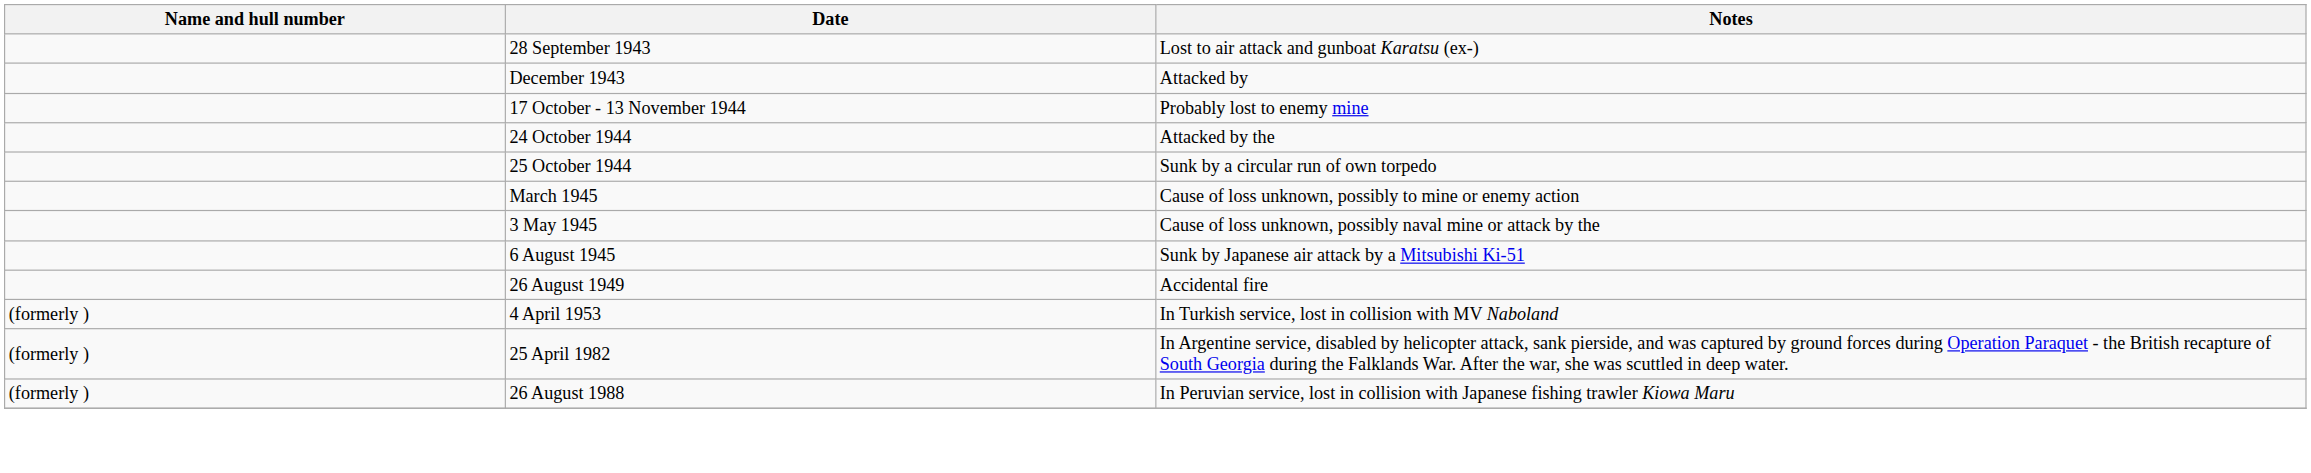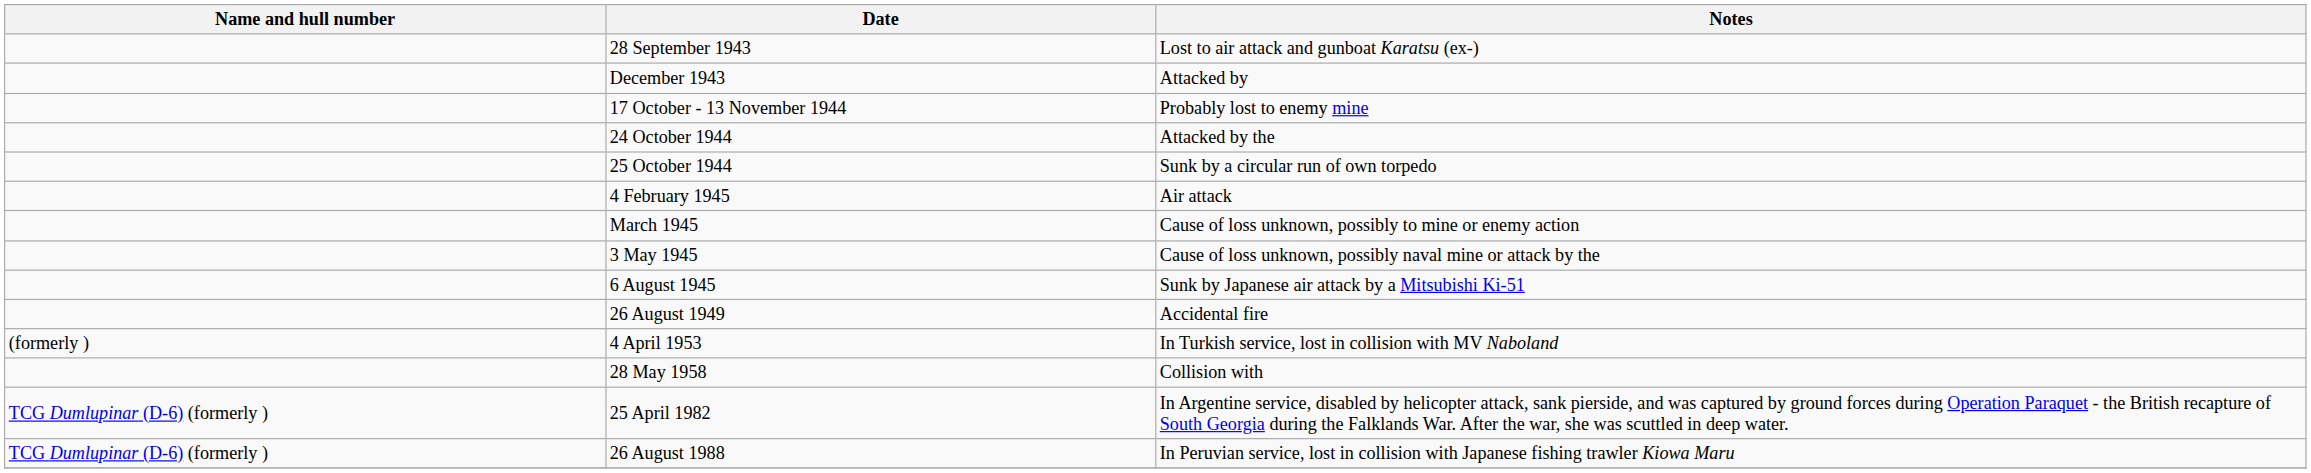+ row: 4 February 1945 | Air attack
+ row: 28 May 1958 | Collision with
25 April 1982 | Name and hull number: (formerly ) -> TCG Dumlupinar (D-6) (formerly )
26 August 1988 | Name and hull number: (formerly ) -> TCG Dumlupinar (D-6) (formerly )
